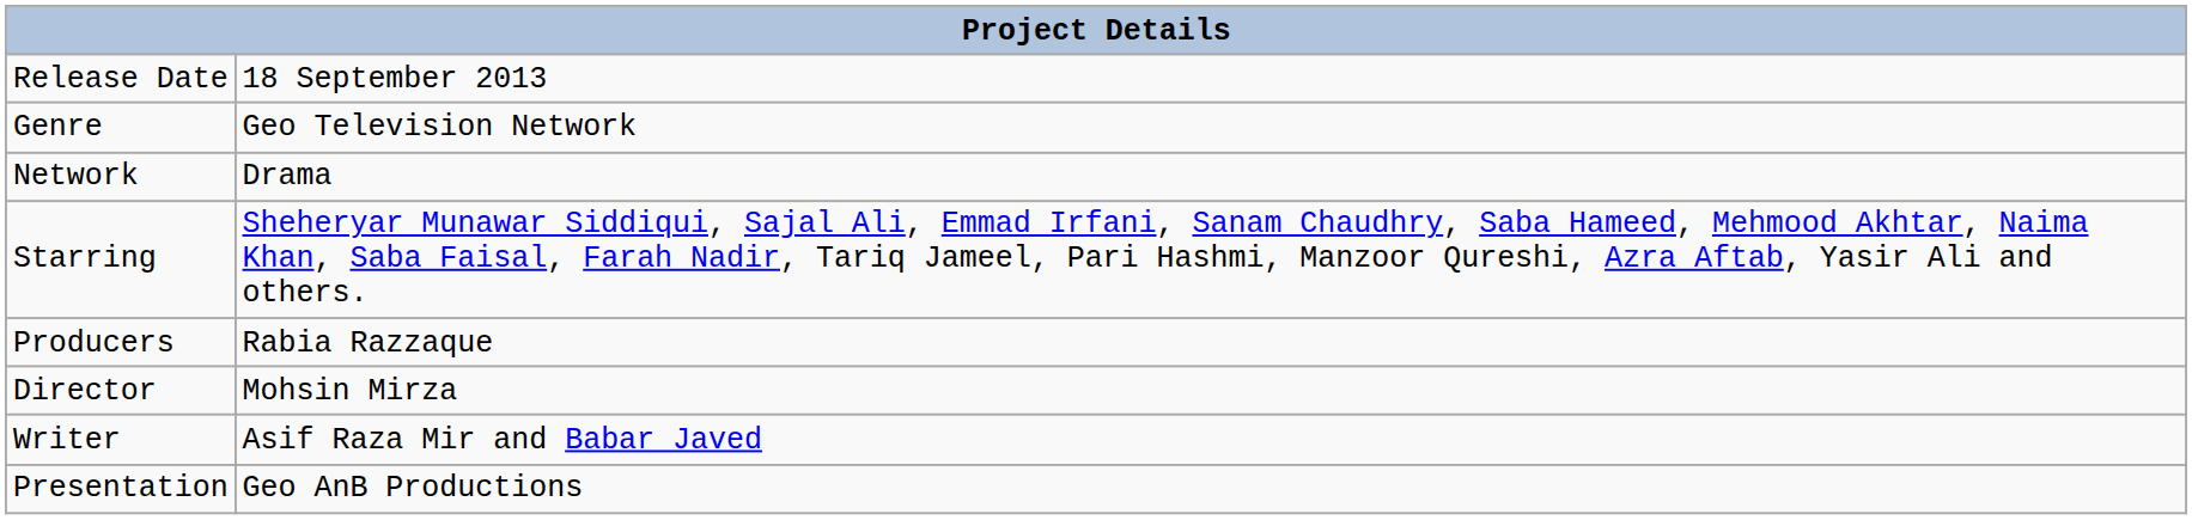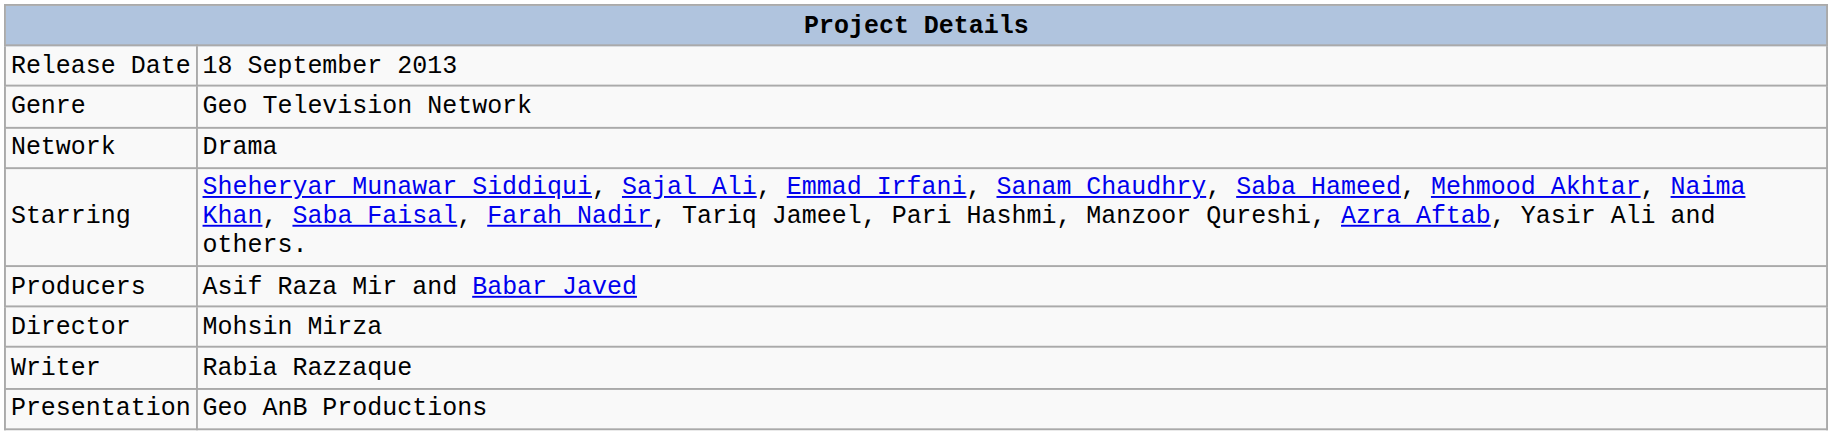Producers | column 2: Rabia Razzaque -> Asif Raza Mir and Babar Javed
Writer | column 2: Asif Raza Mir and Babar Javed -> Rabia Razzaque
